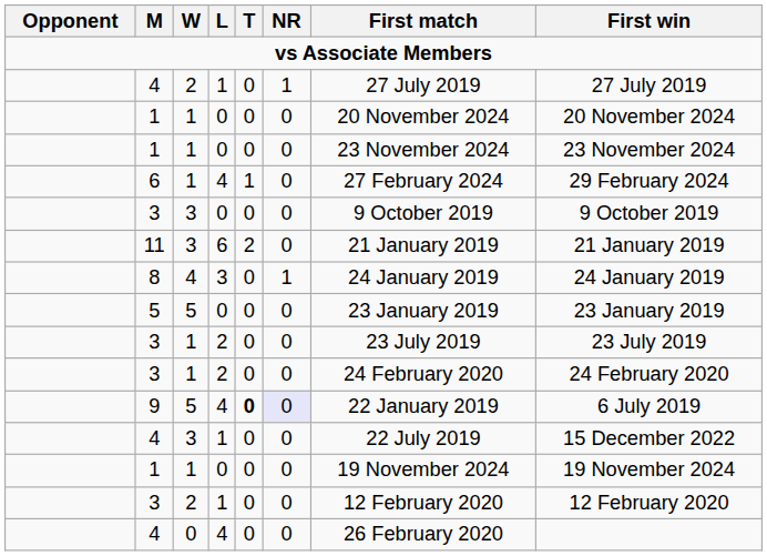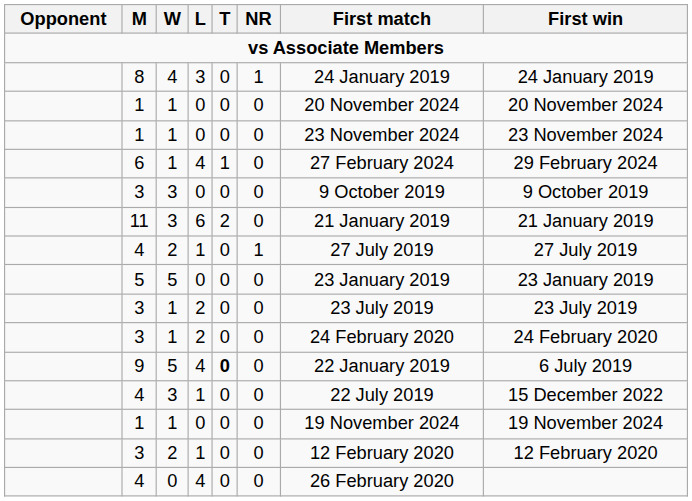rows swapped: 8 <-> 4 / 2
9 | NR: lavender background -> no background
